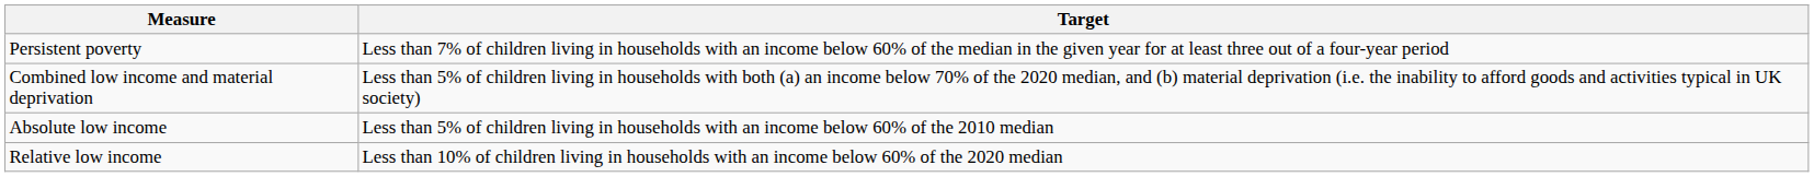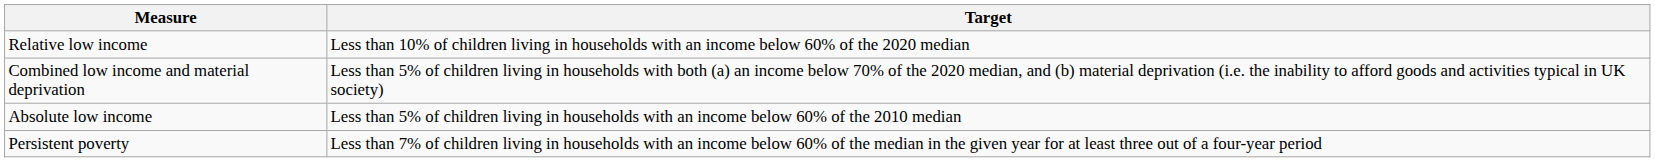rows swapped: Relative low income <-> Persistent poverty
